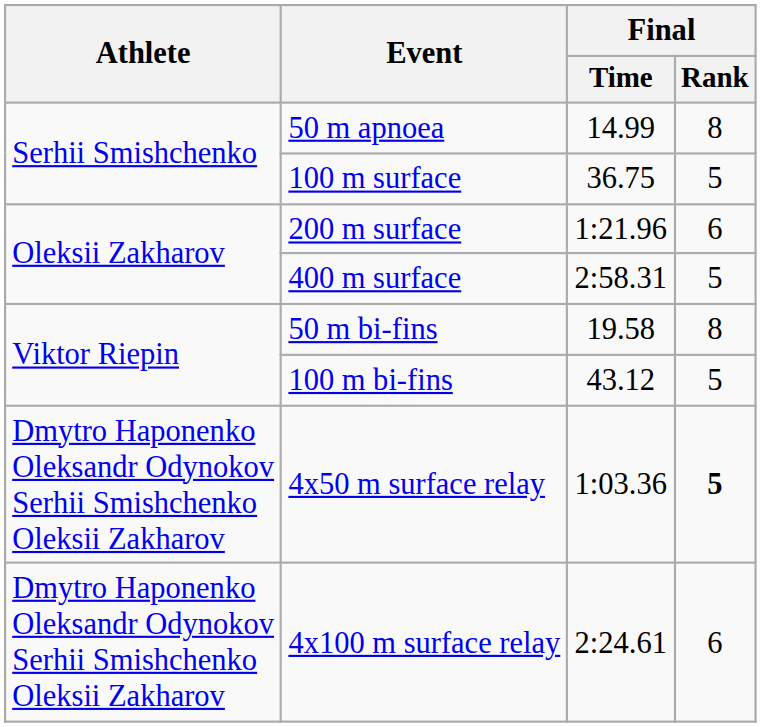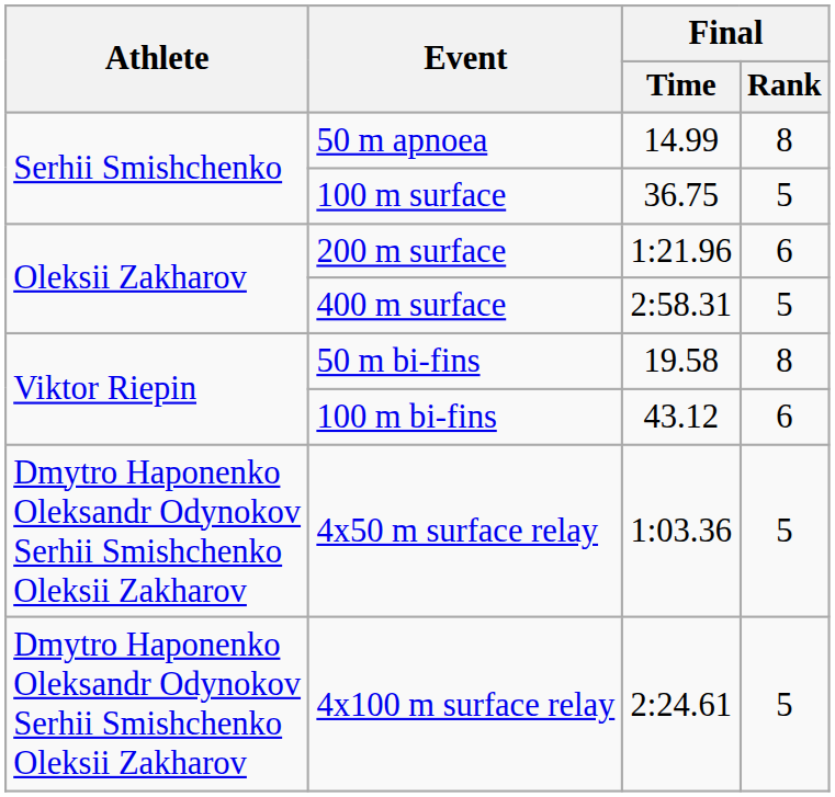100 m bi-fins | Final / Rank: 5 -> 6
4x50 m surface relay | Final / Rank: bold -> normal
4x100 m surface relay | Final / Rank: 6 -> 5
